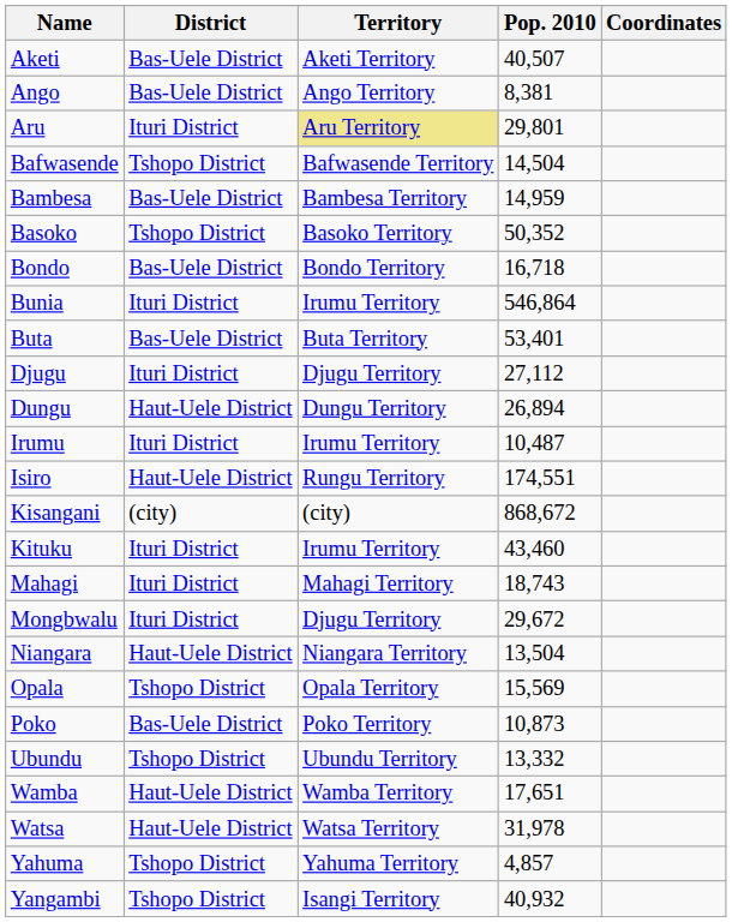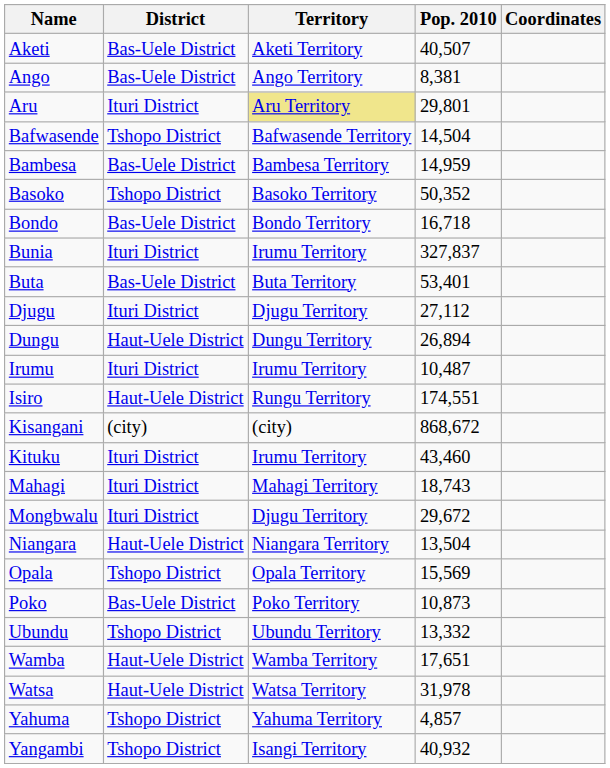Bunia | Pop. 2010: 546,864 -> 327,837
